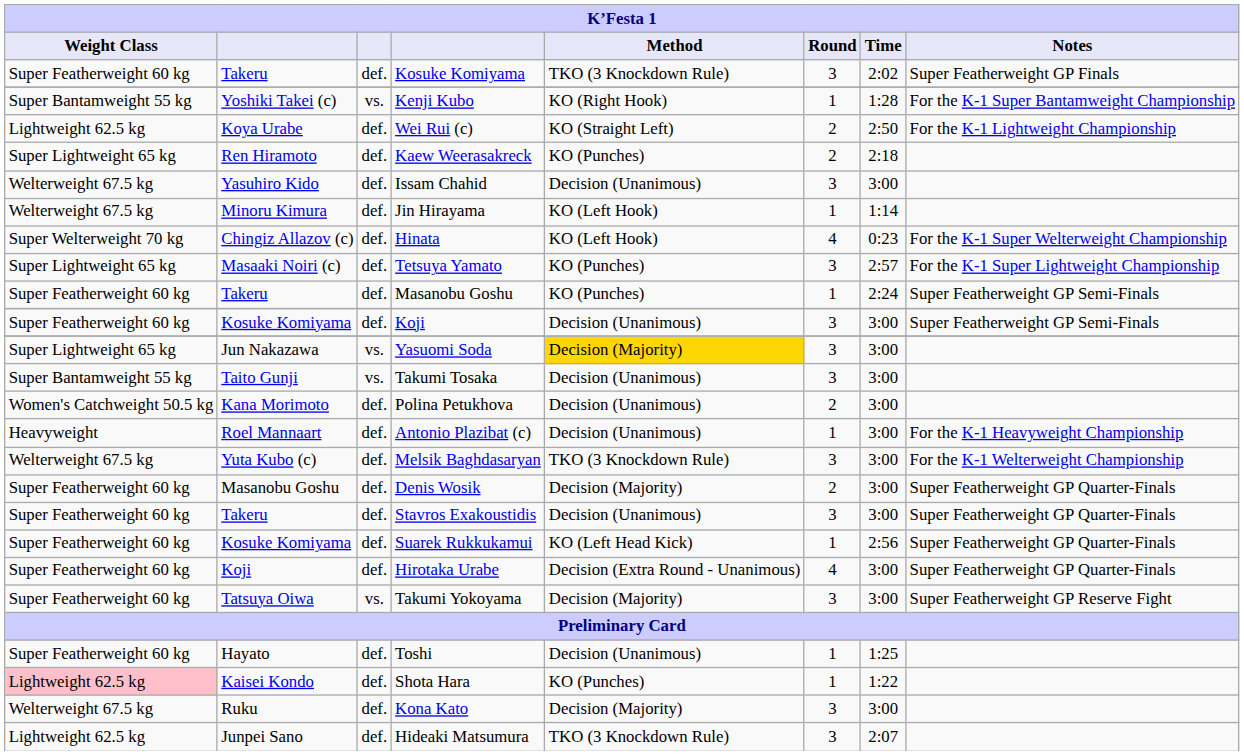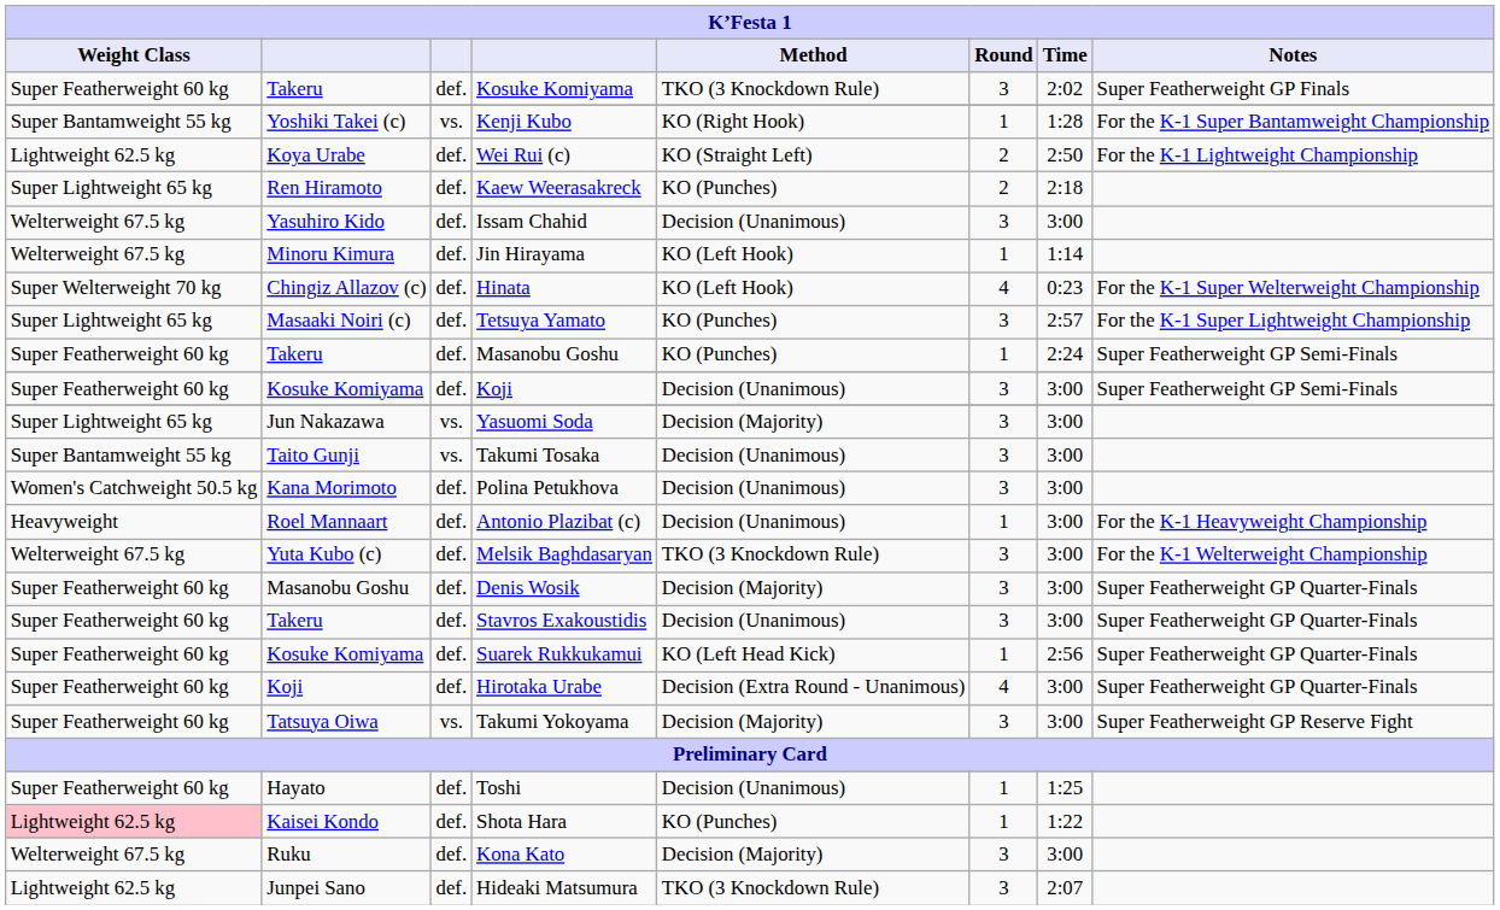Yasuomi Soda | Method: gold background -> no background
Polina Petukhova | Round: 2 -> 3
Denis Wosik | Round: 2 -> 3
